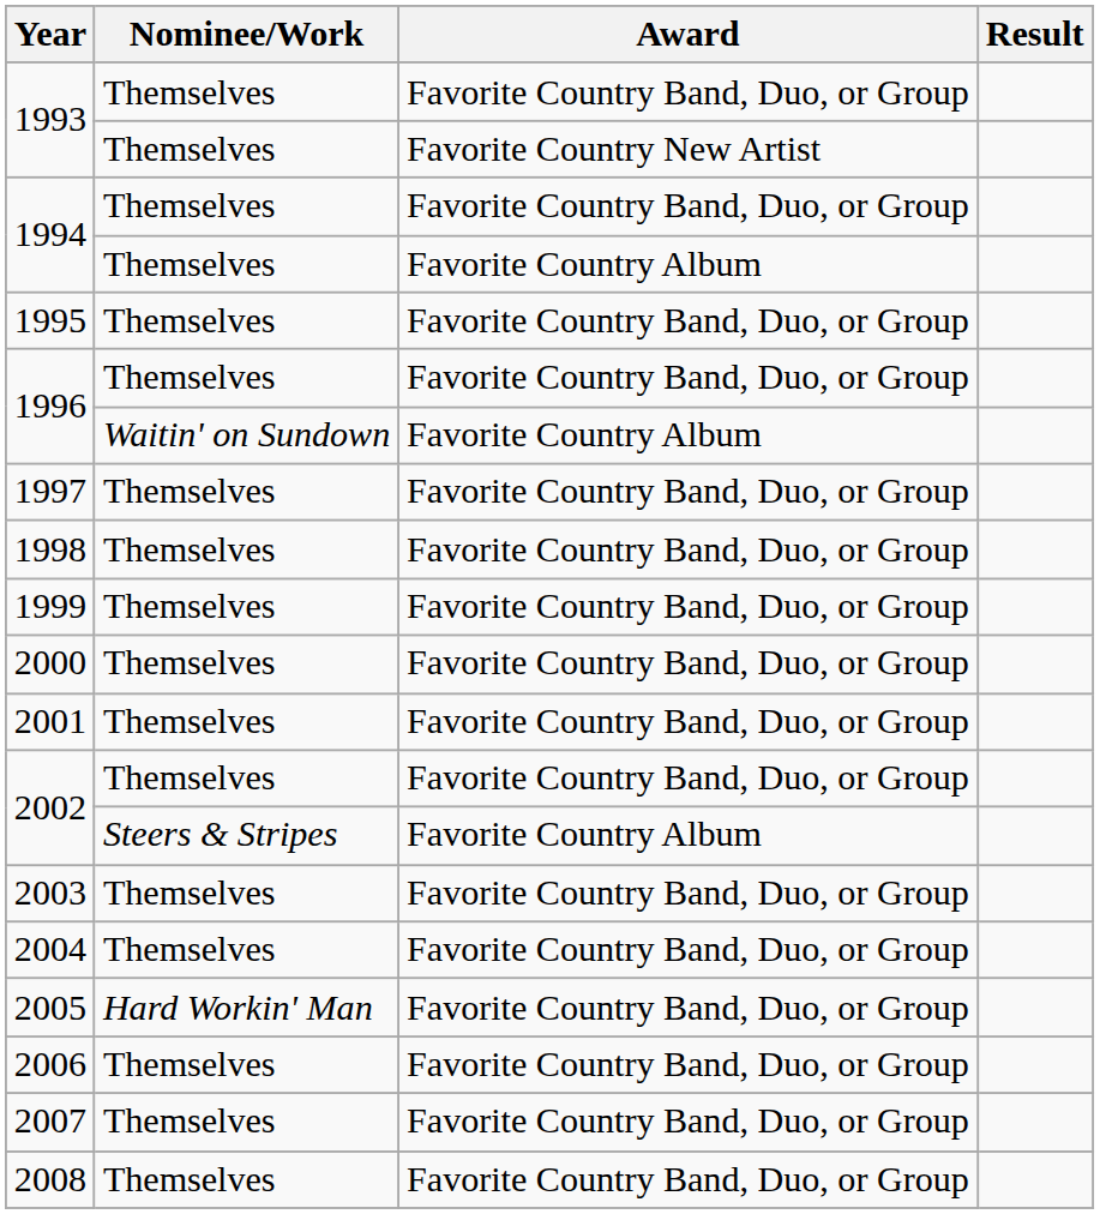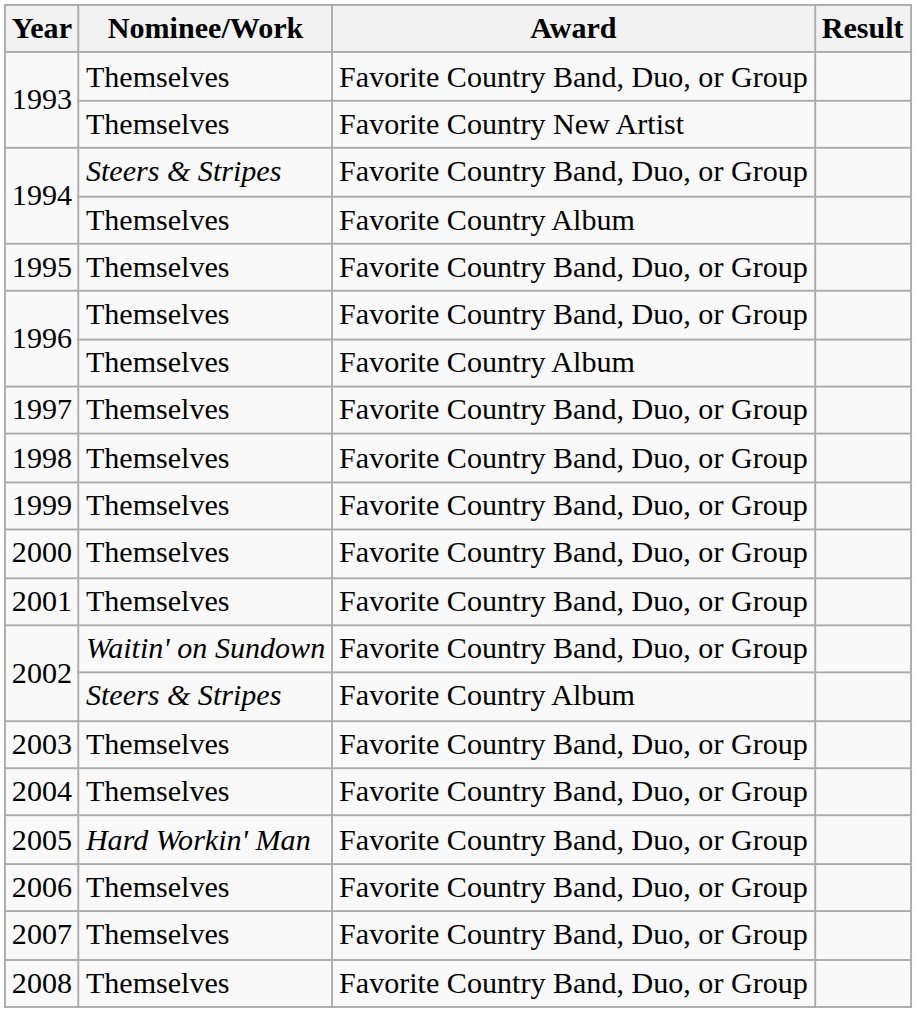1994 / Favorite Country Band, Duo, or Group | Nominee/Work: Themselves -> Steers & Stripes
1996 / Favorite Country Album | Nominee/Work: Waitin' on Sundown -> Themselves
2002 / Favorite Country Band, Duo, or Group | Nominee/Work: Themselves -> Waitin' on Sundown
